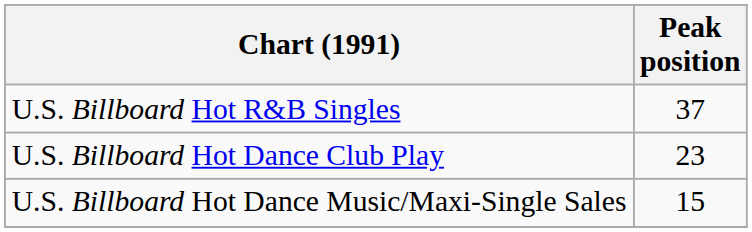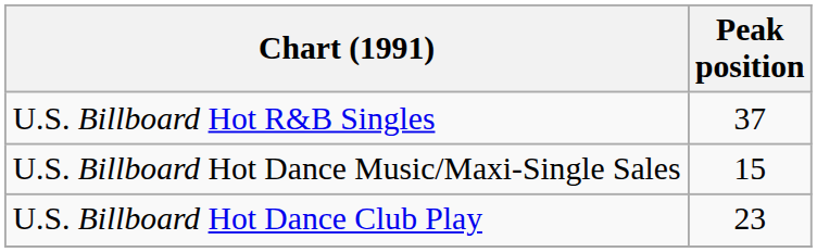rows swapped: U.S. Billboard Hot Dance Club Play <-> U.S. Billboard Hot Dance Music/Maxi-Single Sales
